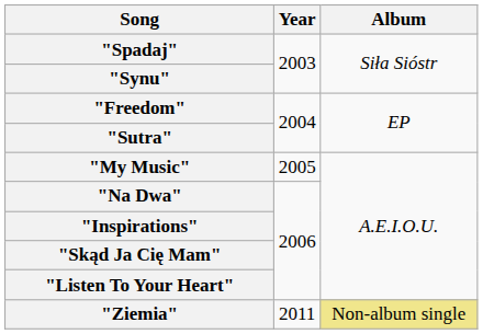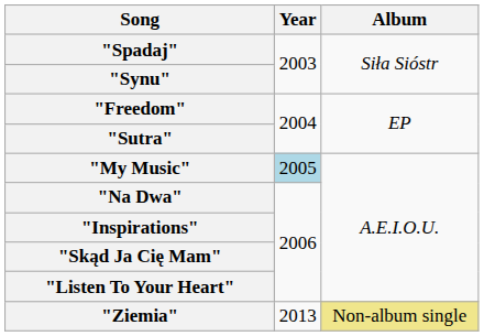"My Music" | Year: no background -> lightblue background
"Ziemia" | Year: 2011 -> 2013
